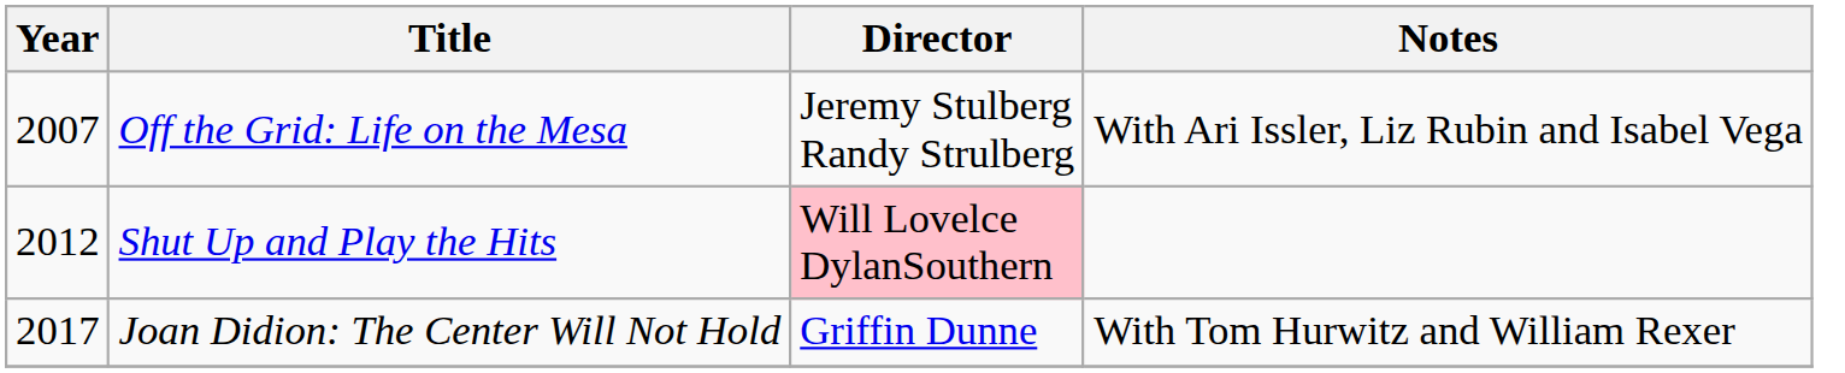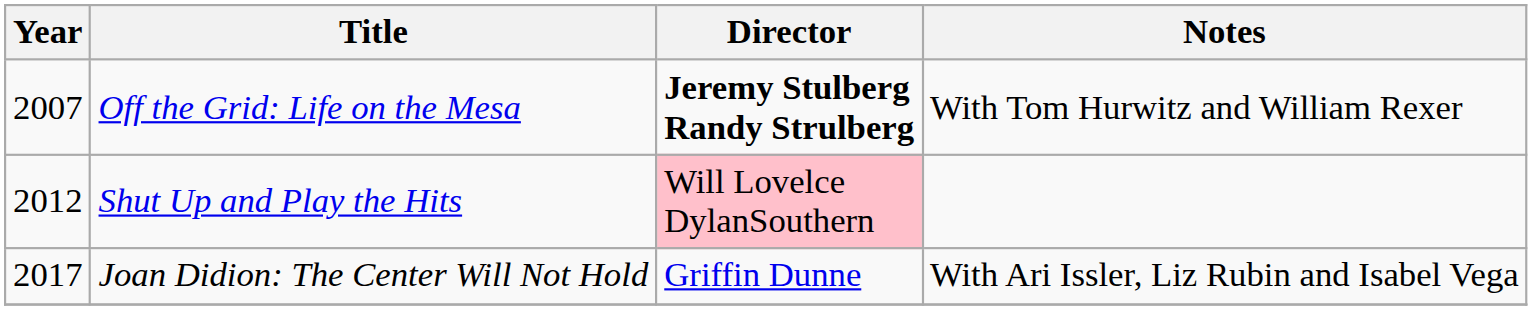Off the Grid: Life on the Mesa | Director: normal -> bold
Off the Grid: Life on the Mesa | Notes: With Ari Issler, Liz Rubin and Isabel Vega -> With Tom Hurwitz and William Rexer
Joan Didion: The Center Will Not Hold | Notes: With Tom Hurwitz and William Rexer -> With Ari Issler, Liz Rubin and Isabel Vega
